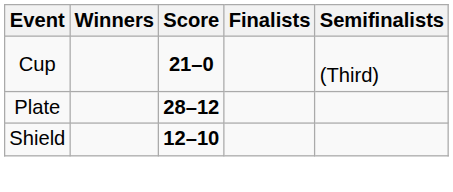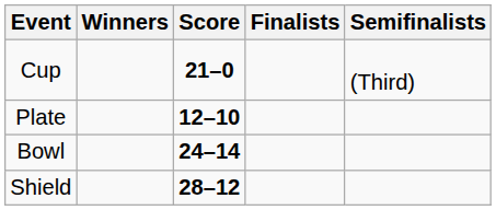Plate | Score: 28–12 -> 12–10
+ row: Bowl | 24–14
Shield | Score: 12–10 -> 28–12
